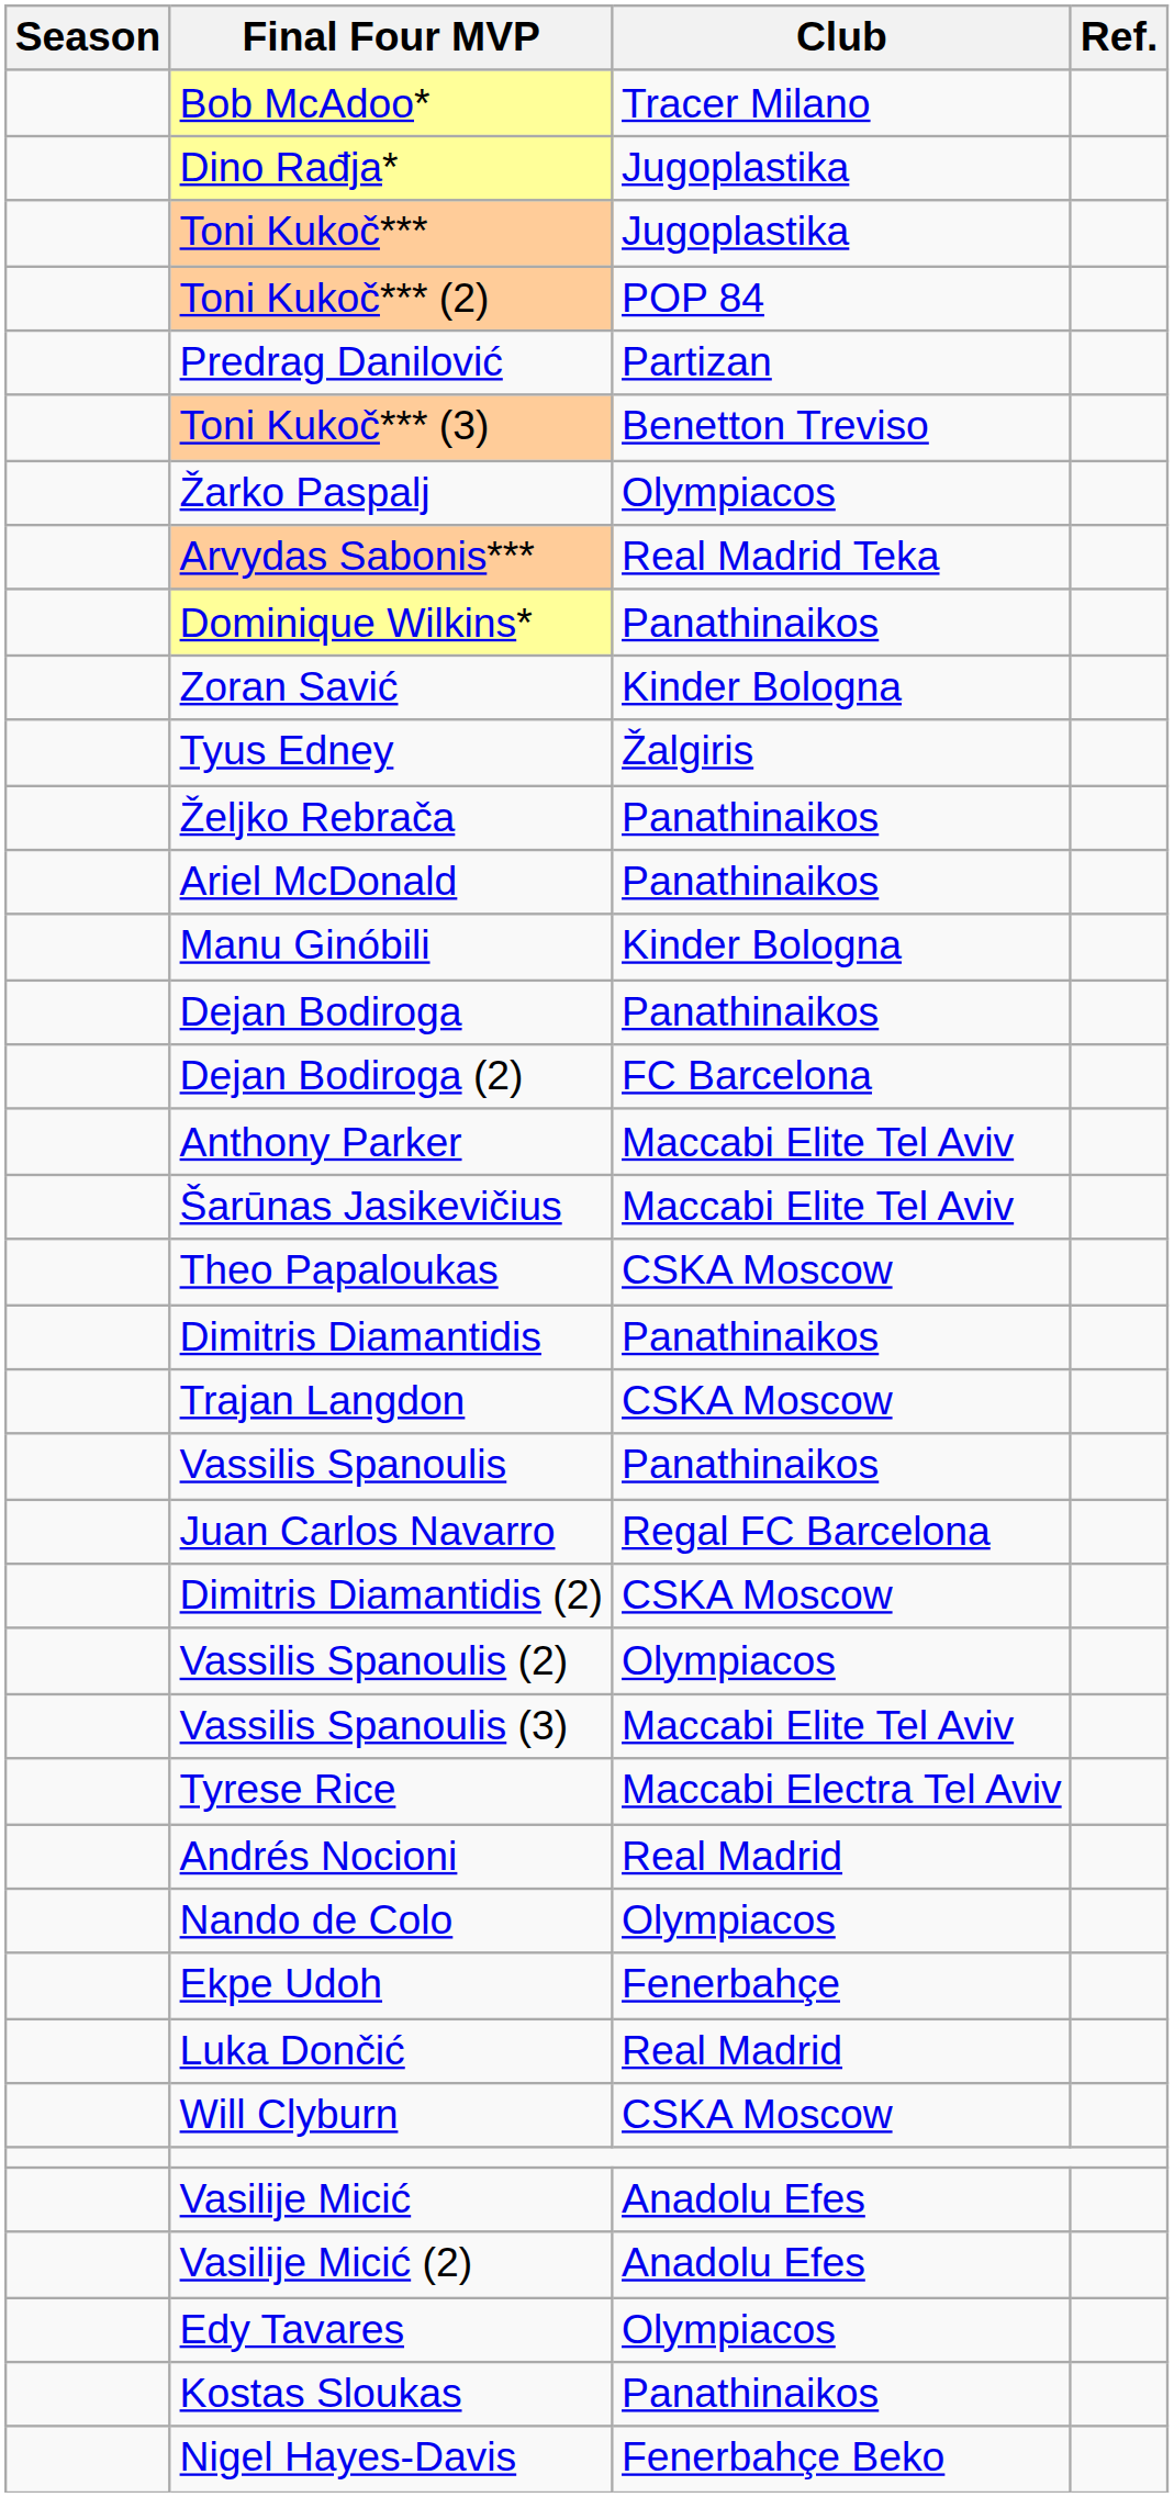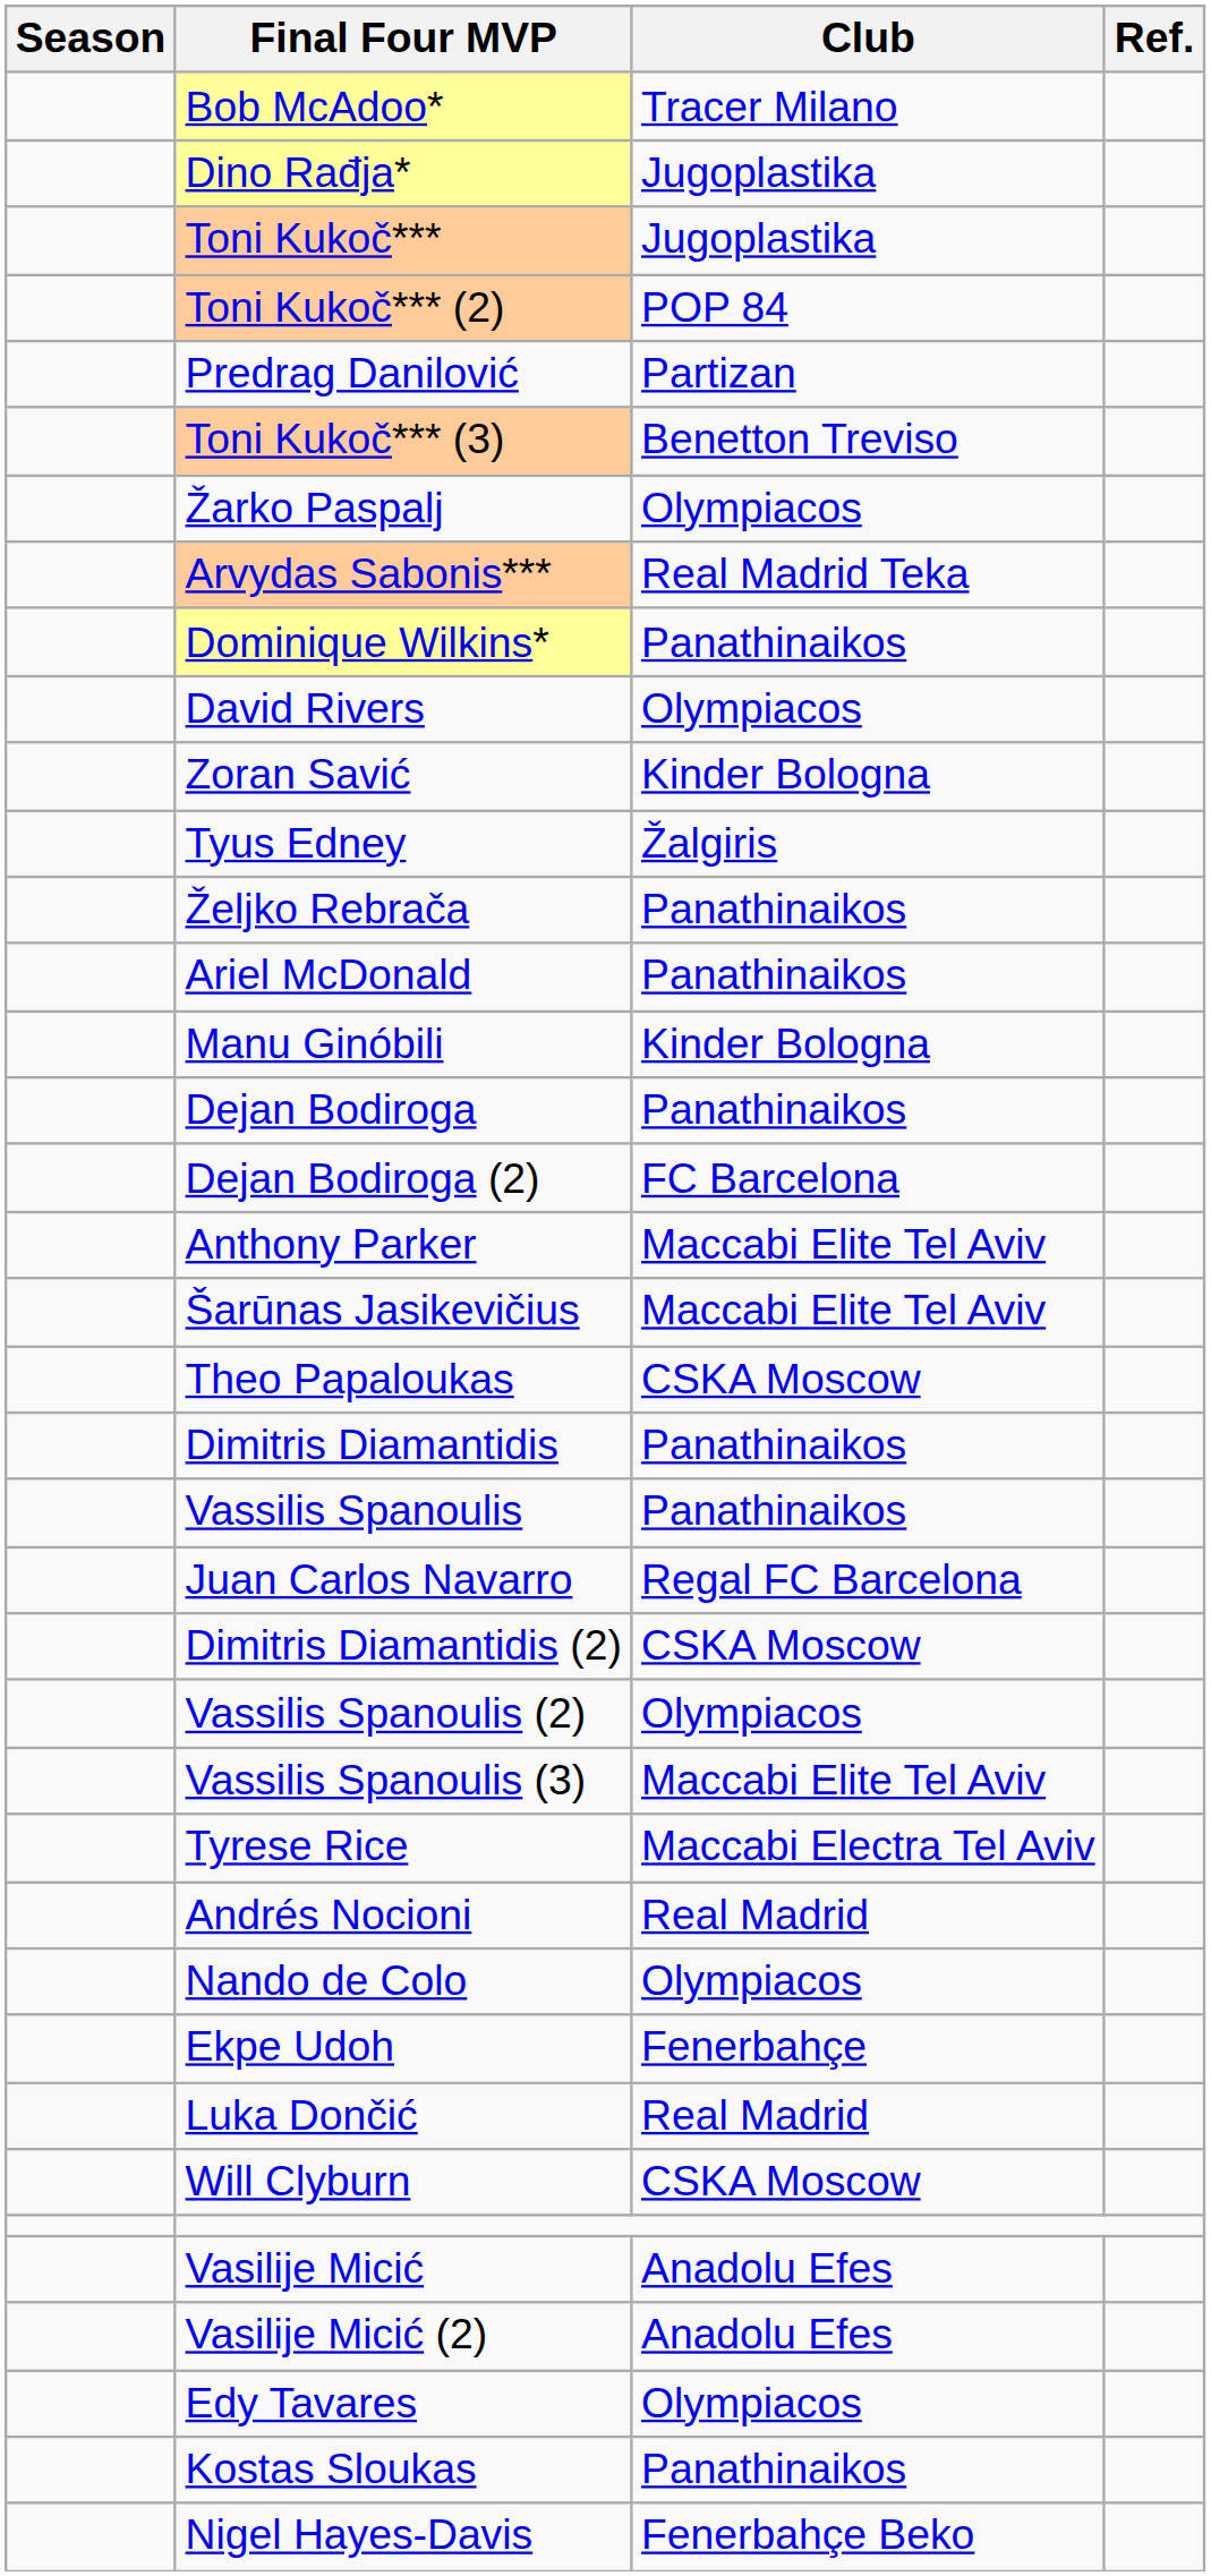+ row: David Rivers | Olympiacos
- row: Trajan Langdon | CSKA Moscow
